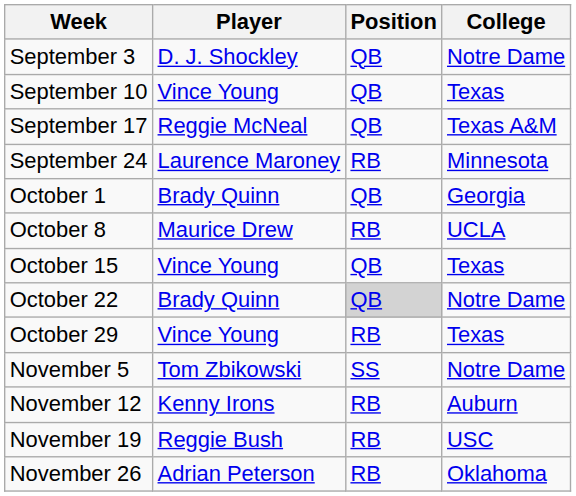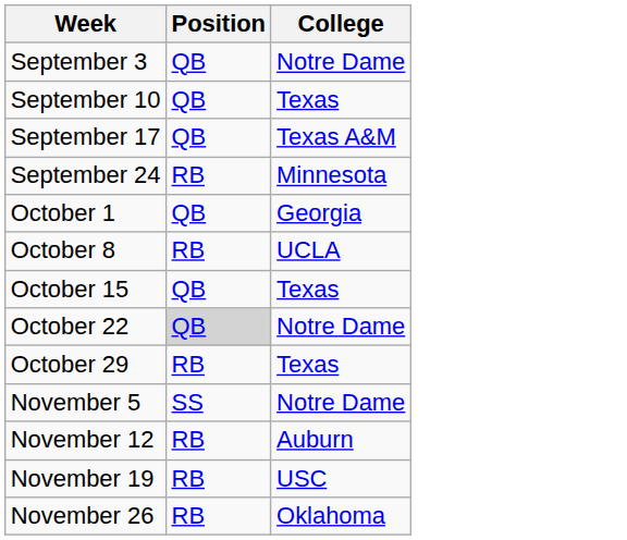- column: Player | D. J. Shockley | Vince Young | Reggie McNeal | Laurence Maroney | Brady Quinn | Maurice Drew | Vince Young | Brady Quinn | Vince Young | Tom Zbikowski | Kenny Irons | Reggie Bush | Adrian Peterson
